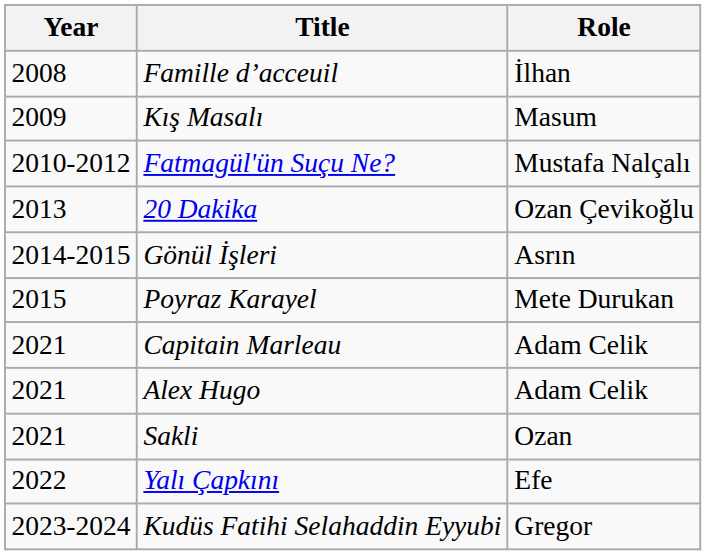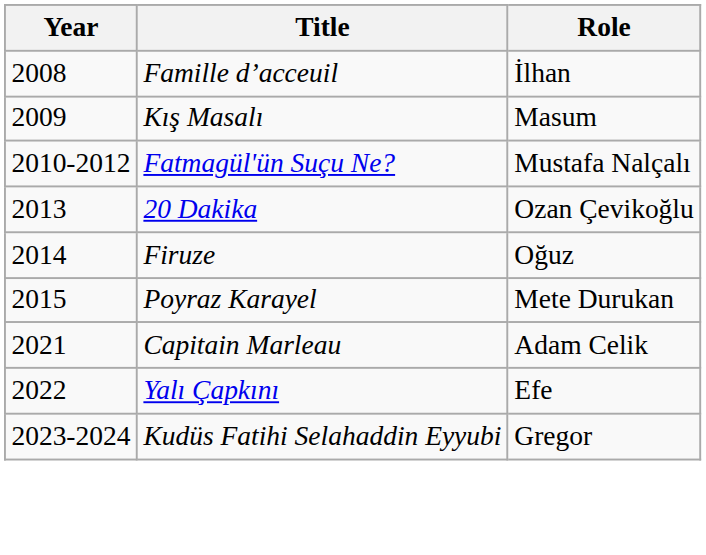+ row: 2014 | Firuze | Oğuz
- row: 2014-2015 | Gönül İşleri | Asrın
- row: 2021 | Alex Hugo | Adam Celik
- row: 2021 | Sakli | Ozan
